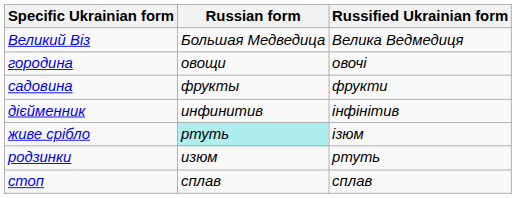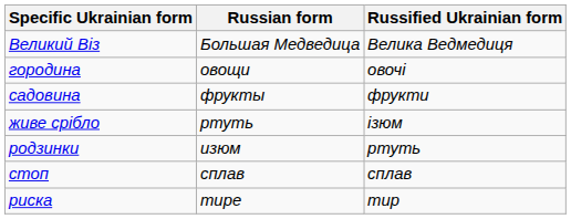- row: дієйменник | инфинитив | інфінітив
живе срібло | Russian form: paleturquoise background -> no background
+ row: риска | тире | тир
